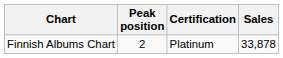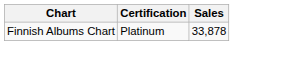- column: Peak position | 2
